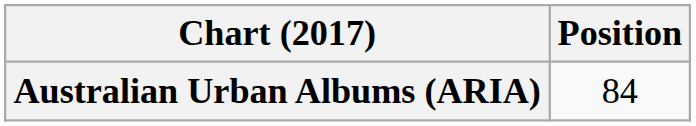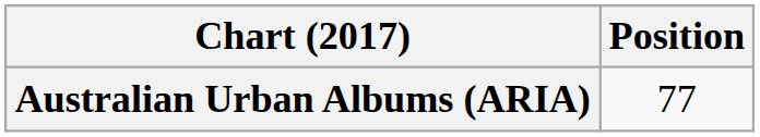Australian Urban Albums (ARIA) | Position: 84 -> 77
